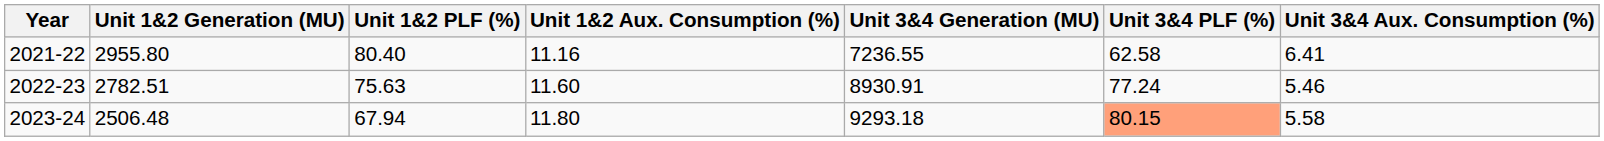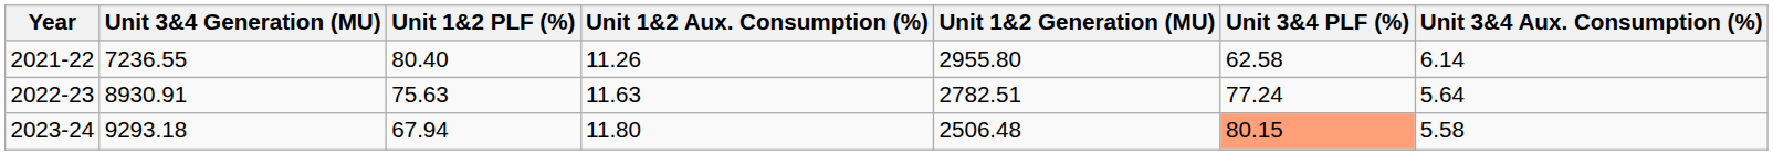columns swapped: Unit 1&2 Generation (MU) <-> Unit 3&4 Generation (MU)
2021-22 | Unit 1&2 Aux. Consumption (%): 11.16 -> 11.26
2021-22 | Unit 3&4 Aux. Consumption (%): 6.41 -> 6.14
2022-23 | Unit 1&2 Aux. Consumption (%): 11.60 -> 11.63
2022-23 | Unit 3&4 Aux. Consumption (%): 5.46 -> 5.64
